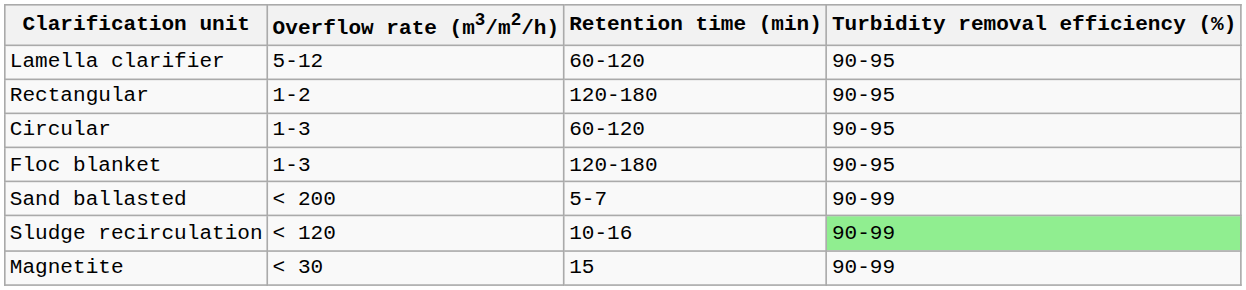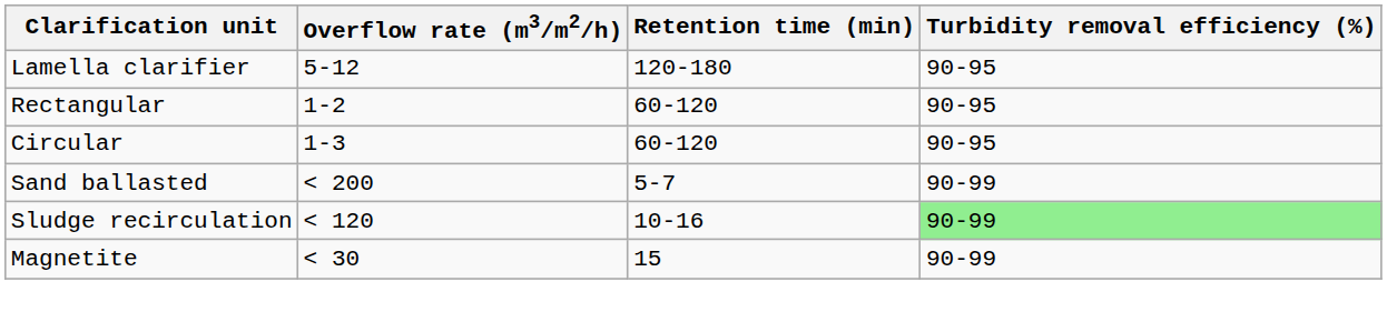Lamella clarifier | Retention time (min): 60-120 -> 120-180
Rectangular | Retention time (min): 120-180 -> 60-120
- row: Floc blanket | 1-3 | 120-180 | 90-95
